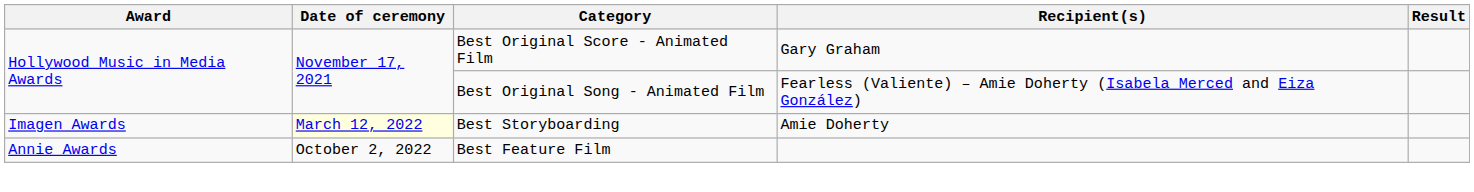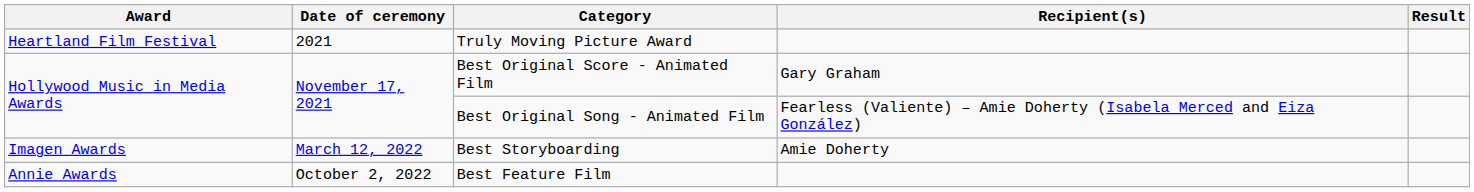+ row: Heartland Film Festival | 2021 | Truly Moving Picture Award
Best Storyboarding | Date of ceremony: lightyellow background -> no background
